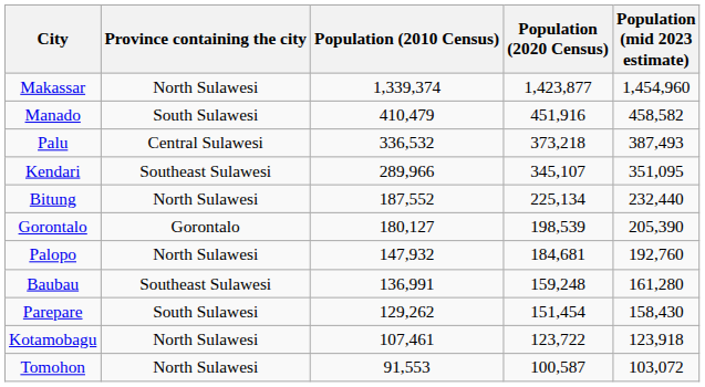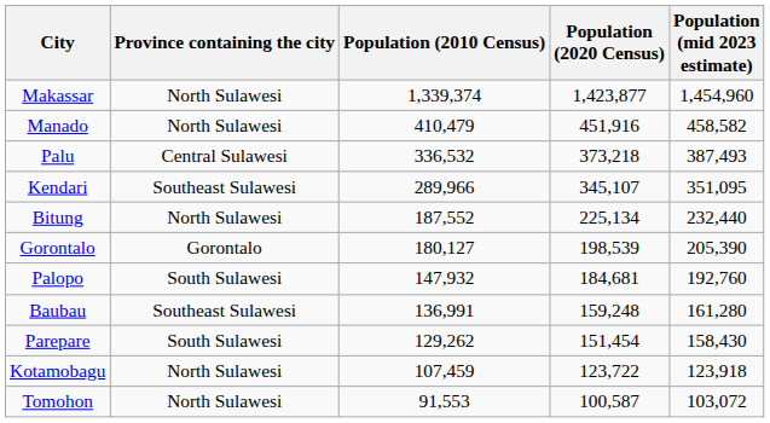Manado | Province containing the city: South Sulawesi -> North Sulawesi
Palopo | Province containing the city: North Sulawesi -> South Sulawesi
Kotamobagu | Population (2010 Census): 107,461 -> 107,459
